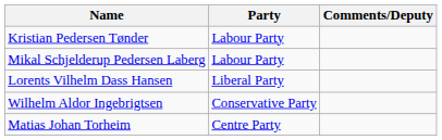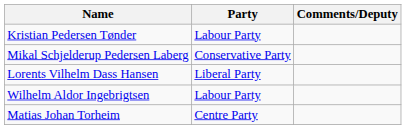Mikal Schjelderup Pedersen Laberg | Party: Labour Party -> Conservative Party
Wilhelm Aldor Ingebrigtsen | Party: Conservative Party -> Labour Party
